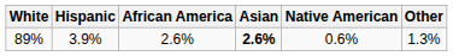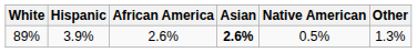89% | Native American: 0.6% -> 0.5%
